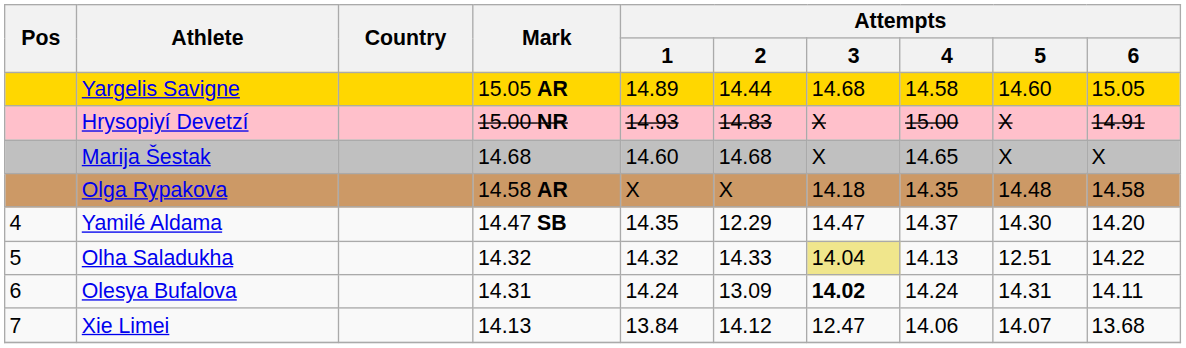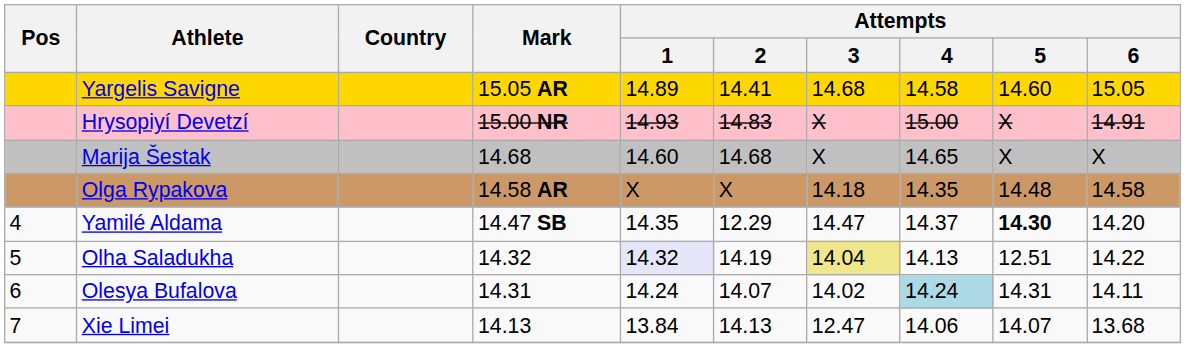Yargelis Savigne | Attempts / 2: 14.44 -> 14.41
Yamilé Aldama | Attempts / 5: normal -> bold
Olha Saladukha | Attempts / 1: no background -> lavender background
Olha Saladukha | Attempts / 2: 14.33 -> 14.19
Olesya Bufalova | Attempts / 2: 13.09 -> 14.07
Olesya Bufalova | Attempts / 3: bold -> normal
Olesya Bufalova | Attempts / 4: no background -> lightblue background
Xie Limei | Attempts / 2: 14.12 -> 14.13
